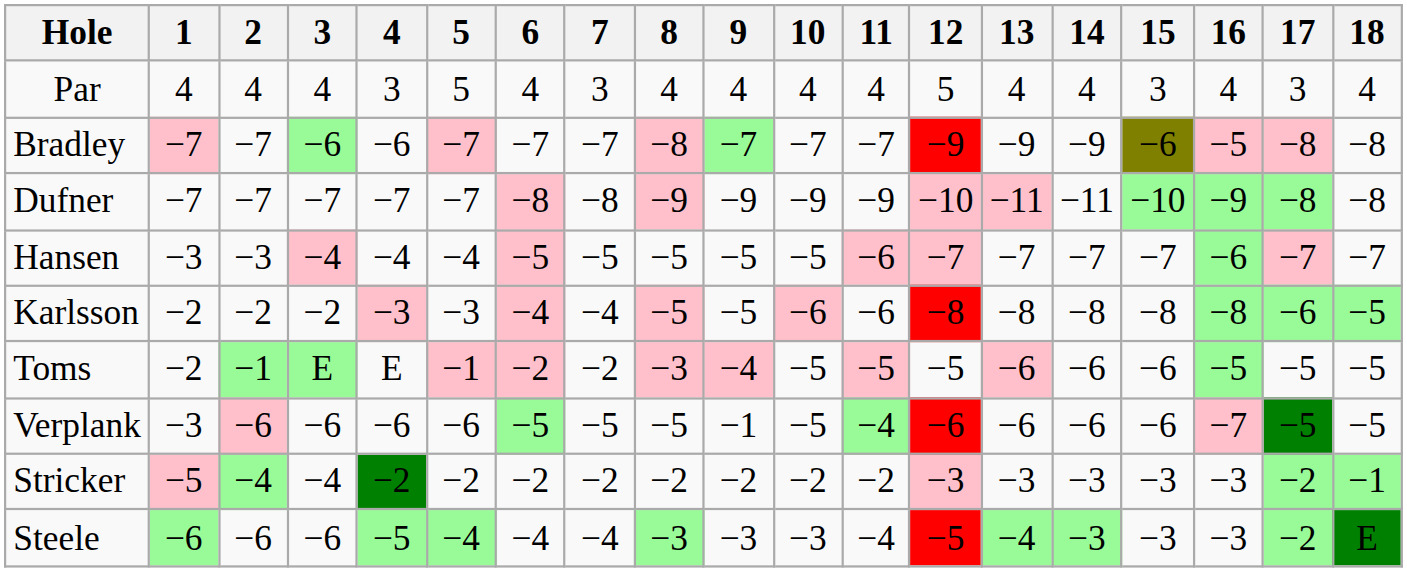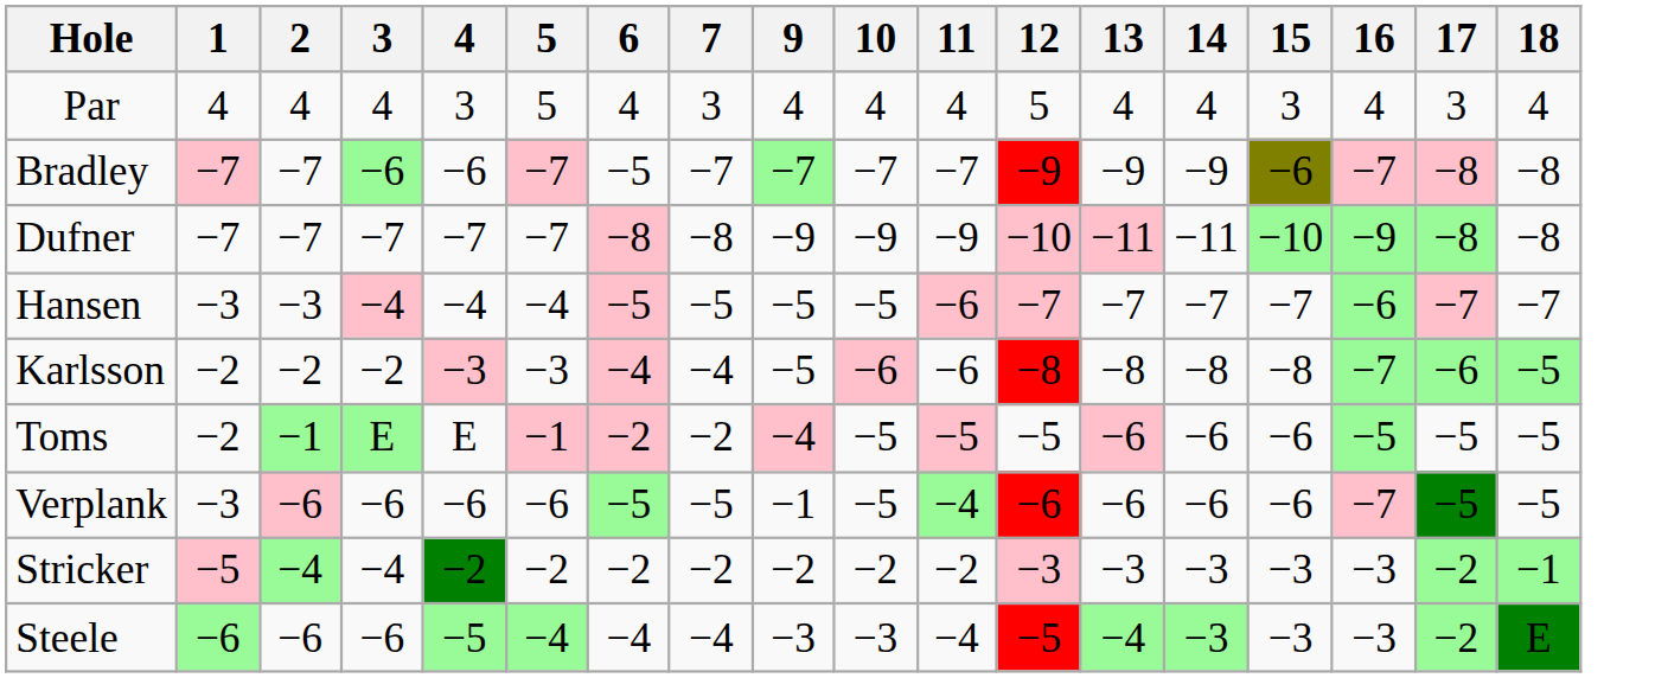- column: 8 | 4 | −8 | −9 | −5 | −5 | −3 | −5 | −2 | −3
Bradley | 6: −7 -> −5
Bradley | 16: −5 -> −7
Karlsson | 16: −8 -> −7
